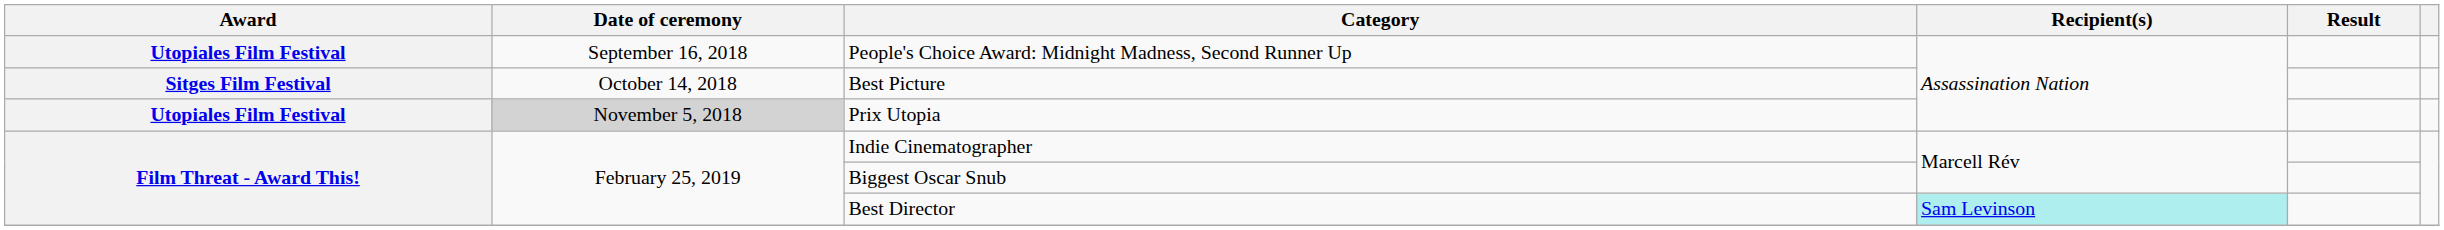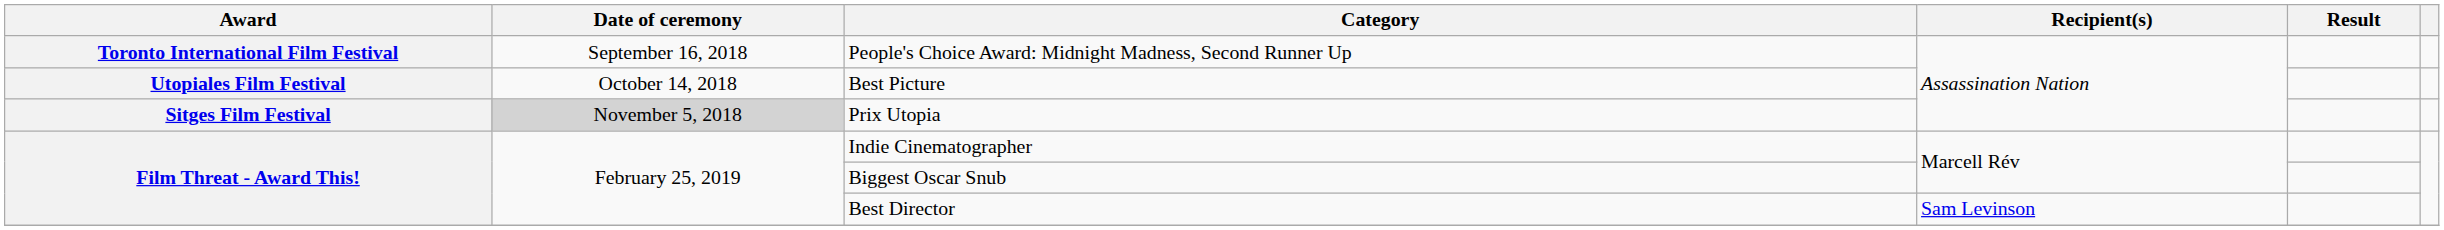People's Choice Award: Midnight Madness, Second Runner Up | Award: Utopiales Film Festival -> Toronto International Film Festival
Best Picture | Award: Sitges Film Festival -> Utopiales Film Festival
Prix Utopia | Award: Utopiales Film Festival -> Sitges Film Festival
Best Director | Recipient(s): paleturquoise background -> no background
